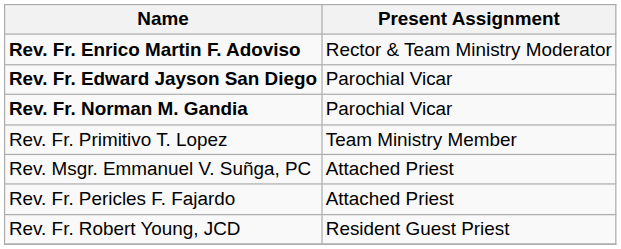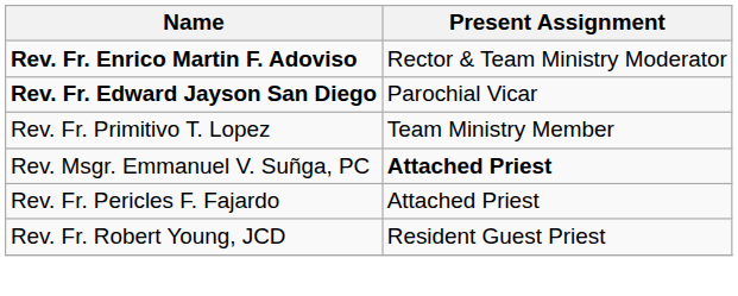- row: Rev. Fr. Norman M. Gandia | Parochial Vicar
Rev. Msgr. Emmanuel V. Suñga, PC | Present Assignment: normal -> bold
